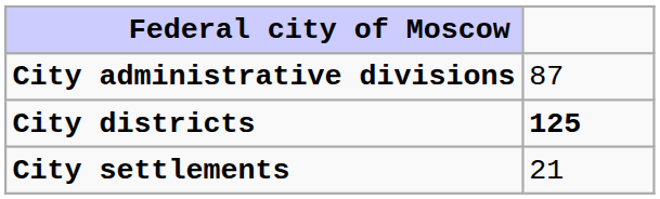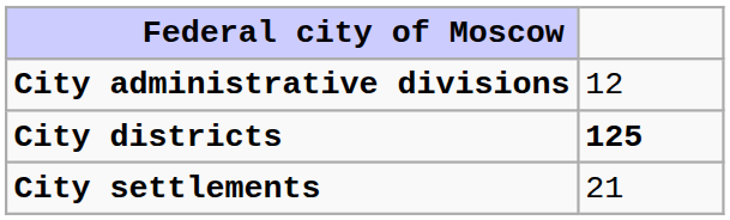City administrative divisions | column 2: 87 -> 12
